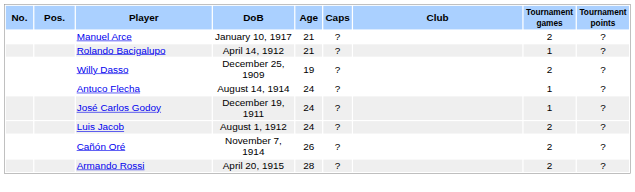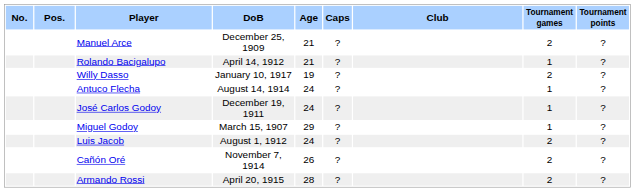Manuel Arce | DoB: January 10, 1917 -> December 25, 1909
Willy Dasso | DoB: December 25, 1909 -> January 10, 1917
+ row: Miguel Godoy | March 15, 1907 | 29 | ? | 1 | ?
